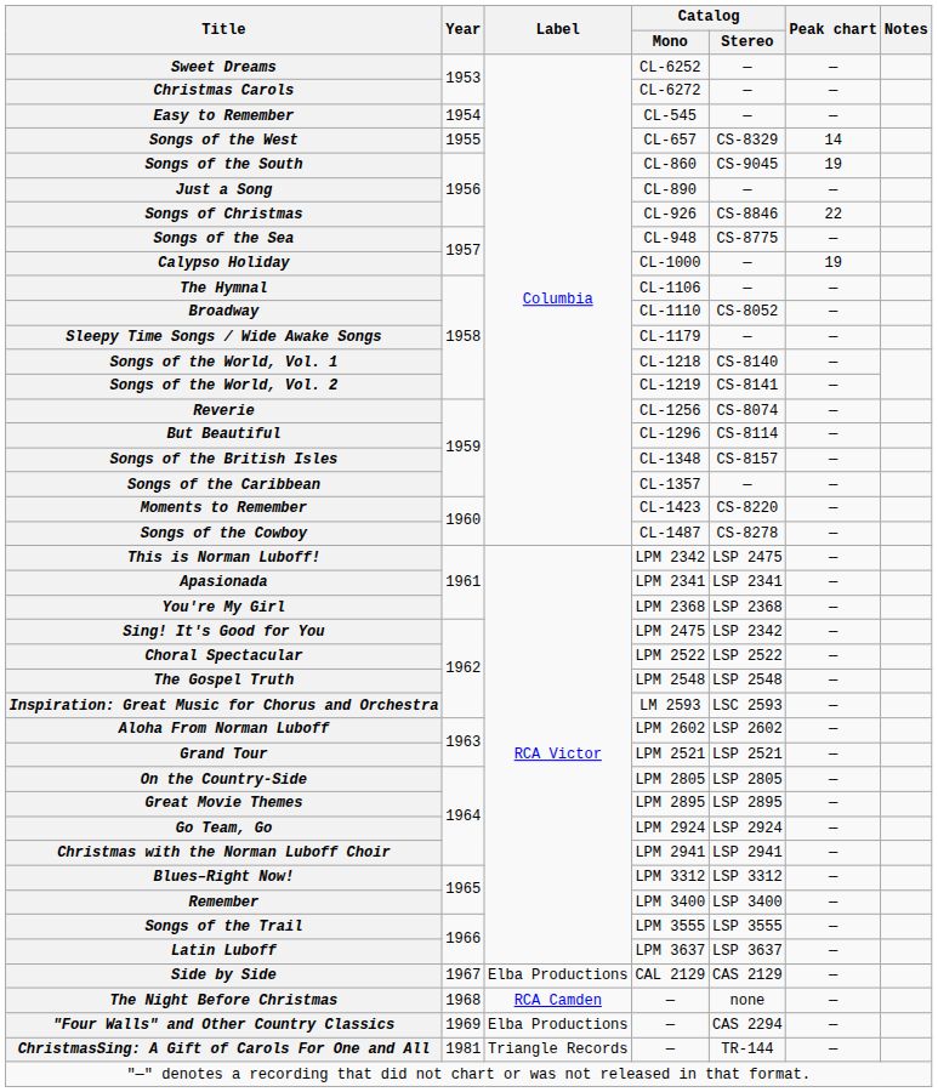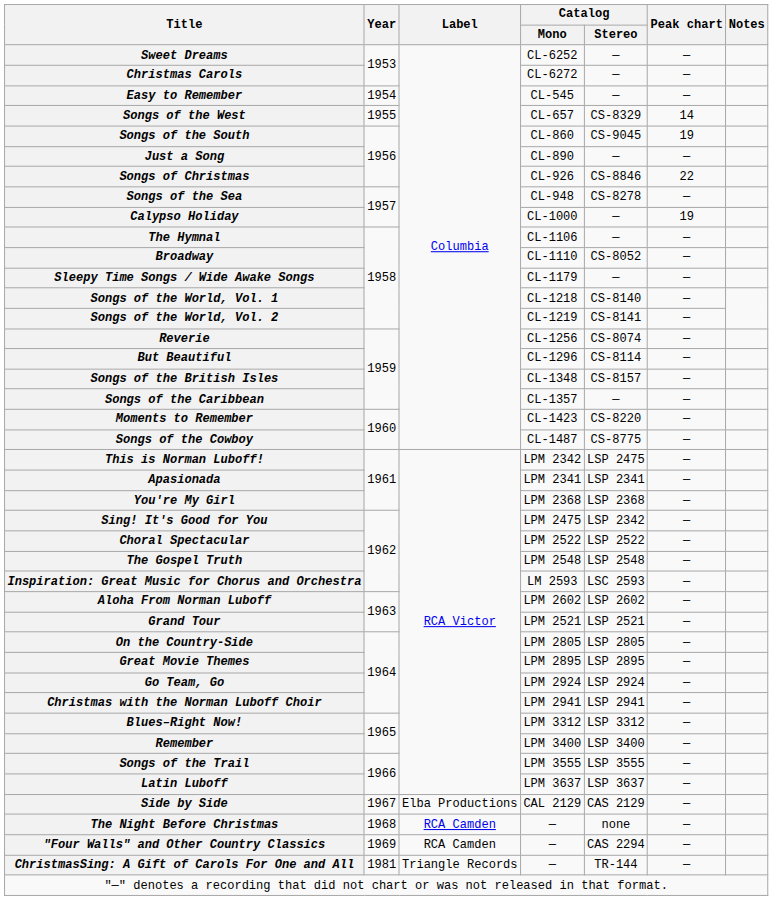Songs of the Sea | Catalog / Stereo: CS-8775 -> CS-8278
Songs of the Cowboy | Catalog / Stereo: CS-8278 -> CS-8775
"Four Walls" and Other Country Classics | Label: Elba Productions -> RCA Camden
